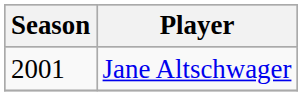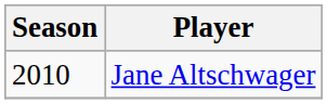Jane Altschwager | Season: 2001 -> 2010
